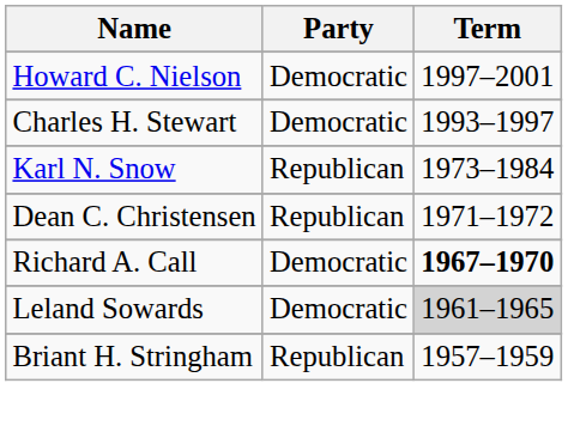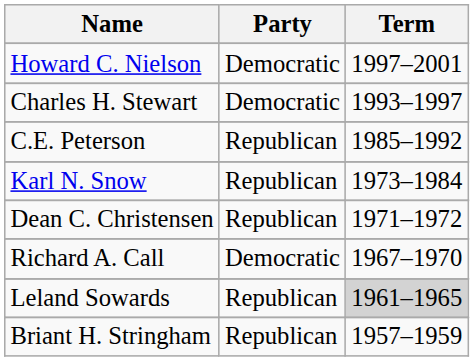+ row: C.E. Peterson | Republican | 1985–1992
Richard A. Call | Term: bold -> normal
Leland Sowards | Party: Democratic -> Republican
